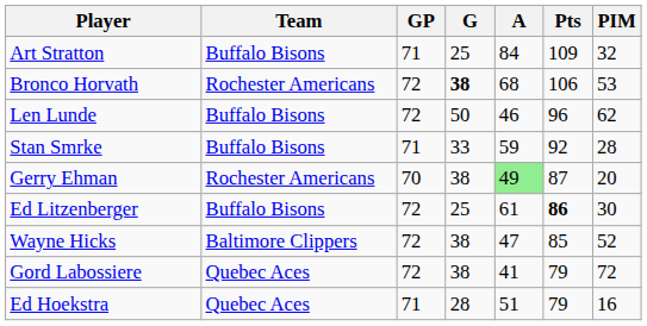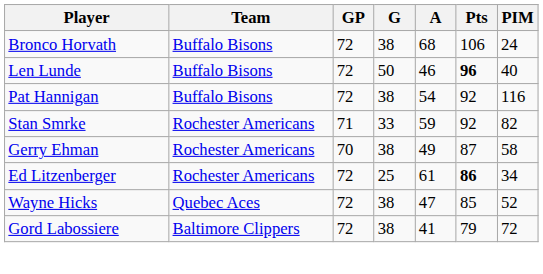- row: Art Stratton | Buffalo Bisons | 71 | 25 | 84 | 109 | 32
Bronco Horvath | Team: Rochester Americans -> Buffalo Bisons
Bronco Horvath | G: bold -> normal
Bronco Horvath | PIM: 53 -> 24
Len Lunde | Pts: normal -> bold
Len Lunde | PIM: 62 -> 40
+ row: Pat Hannigan | Buffalo Bisons | 72 | 38 | 54 | 92 | 116
Stan Smrke | Team: Buffalo Bisons -> Rochester Americans
Stan Smrke | PIM: 28 -> 82
Gerry Ehman | A: lightgreen background -> no background
Gerry Ehman | PIM: 20 -> 58
Ed Litzenberger | Team: Buffalo Bisons -> Rochester Americans
Ed Litzenberger | PIM: 30 -> 34
Wayne Hicks | Team: Baltimore Clippers -> Quebec Aces
Gord Labossiere | Team: Quebec Aces -> Baltimore Clippers
- row: Ed Hoekstra | Quebec Aces | 71 | 28 | 51 | 79 | 16
